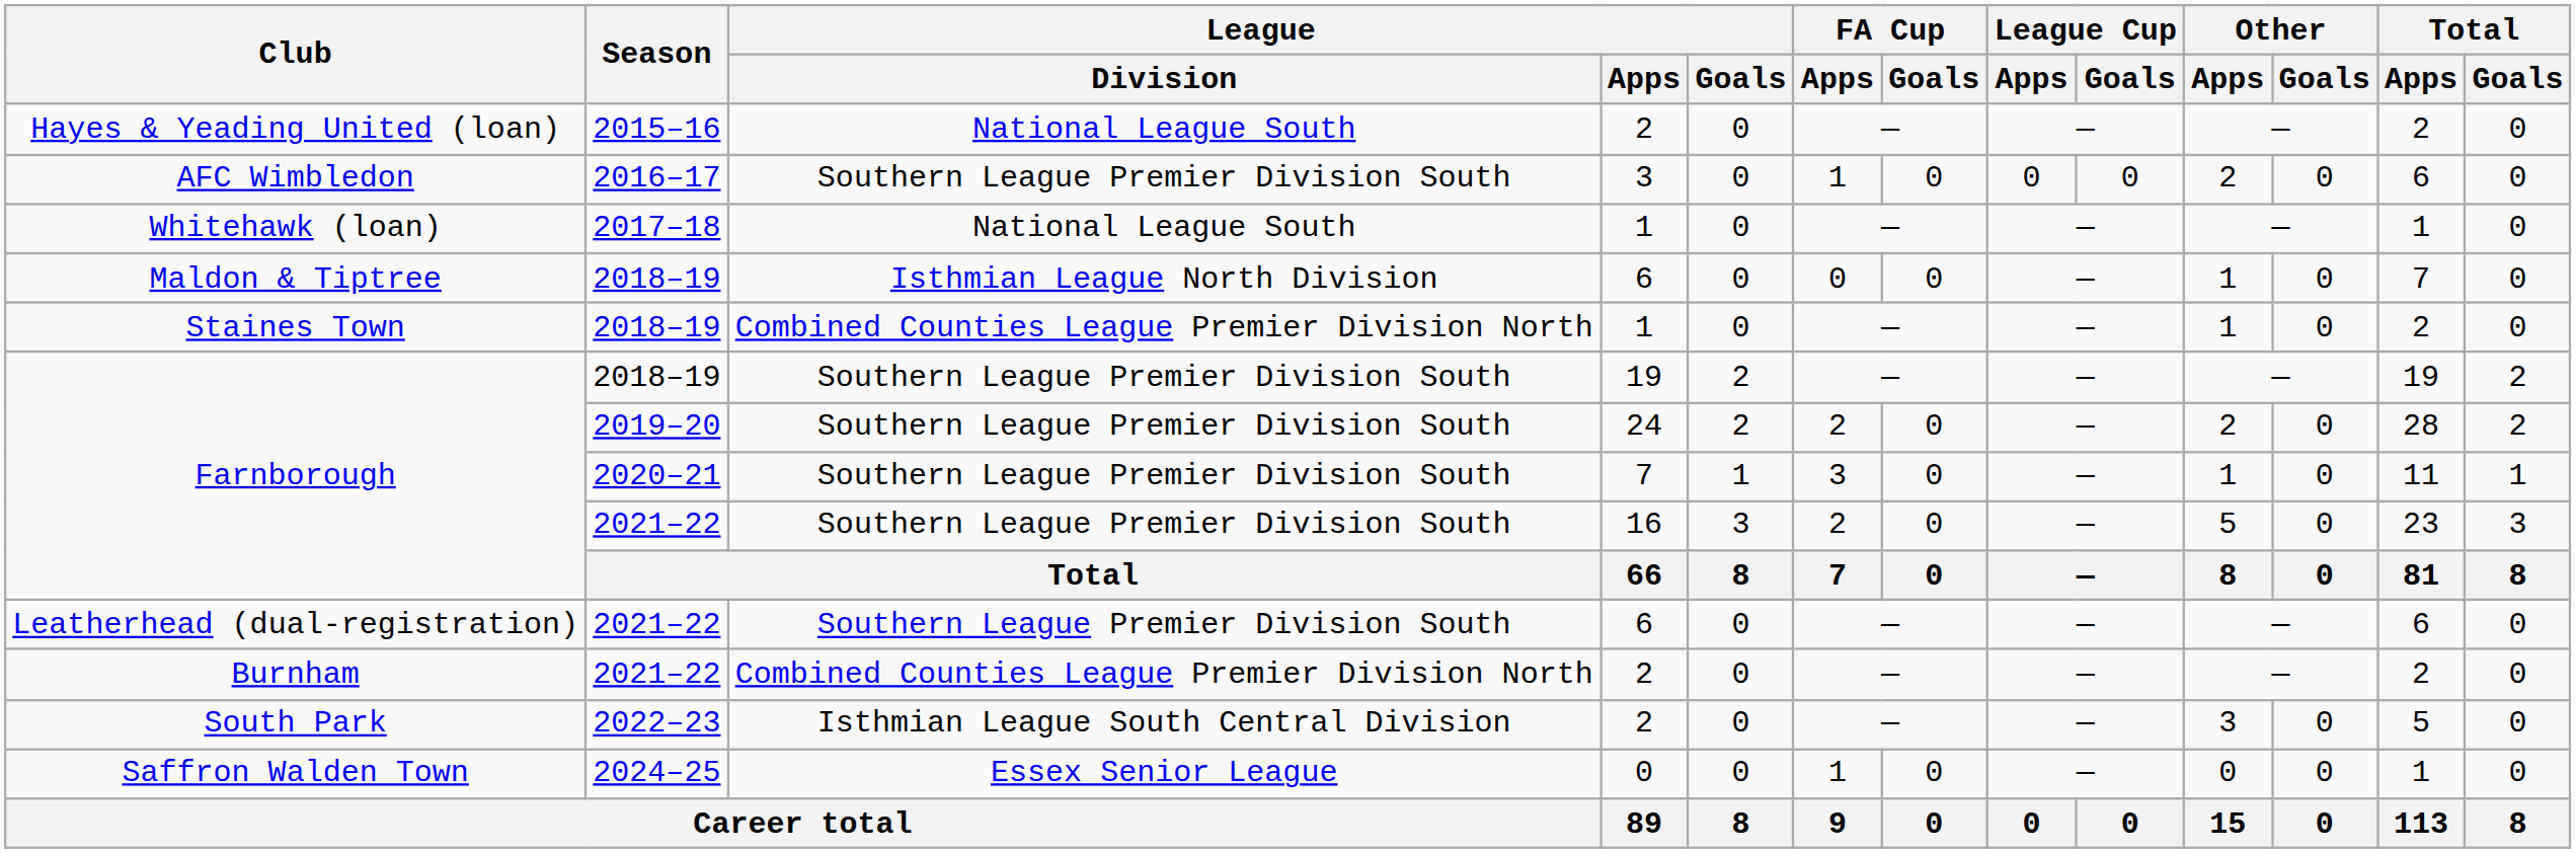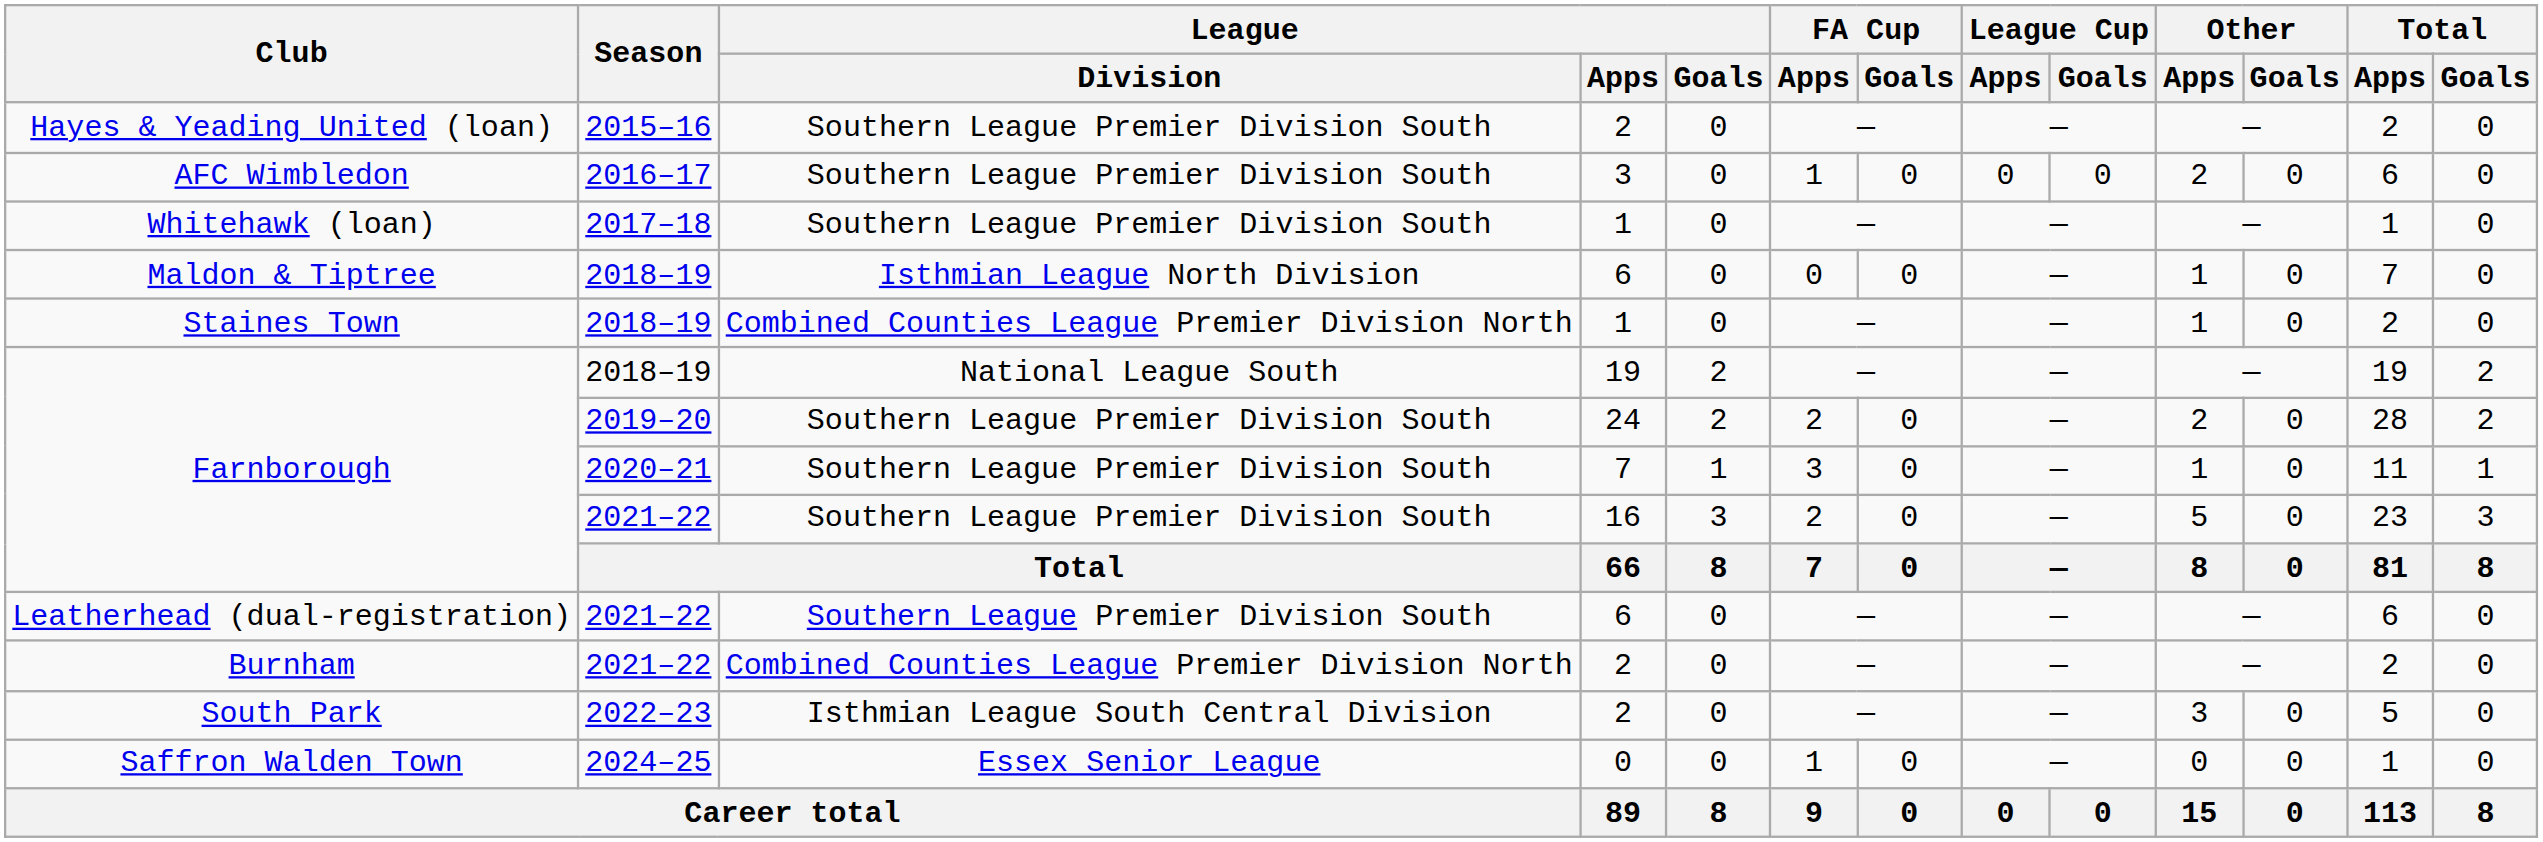Hayes & Yeading United (loan) | League / Division: National League South -> Southern League Premier Division South
Whitehawk (loan) | League / Division: National League South -> Southern League Premier Division South
Farnborough / 2018–19 | League / Division: Southern League Premier Division South -> National League South
